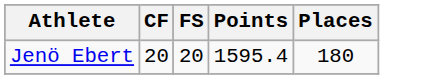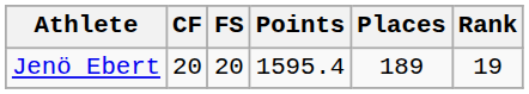+ column: Rank | 19
Jenö Ebert | Places: 180 -> 189
